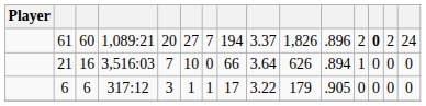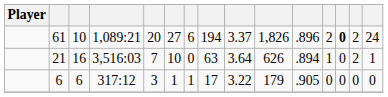61 | column 3: 60 -> 10
61 | column 7: 7 -> 6
21 | column 8: 66 -> 63
21 | column 14: 0 -> 2
21 | column 15: 0 -> 1
